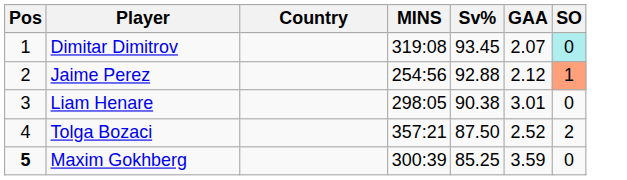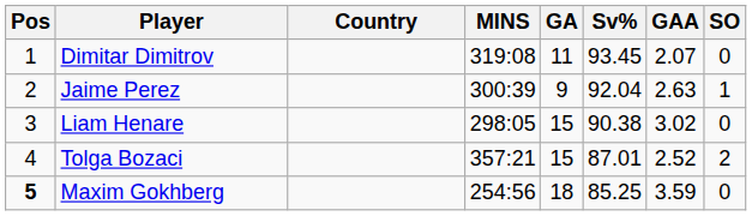+ column: GA | 11 | 9 | 15 | 15 | 18
Dimitar Dimitrov | SO: paleturquoise background -> no background
Jaime Perez | MINS: 254:56 -> 300:39
Jaime Perez | Sv%: 92.88 -> 92.04
Jaime Perez | GAA: 2.12 -> 2.63
Jaime Perez | SO: lightsalmon background -> no background
Liam Henare | GAA: 3.01 -> 3.02
Tolga Bozaci | Sv%: 87.50 -> 87.01
Maxim Gokhberg | MINS: 300:39 -> 254:56
